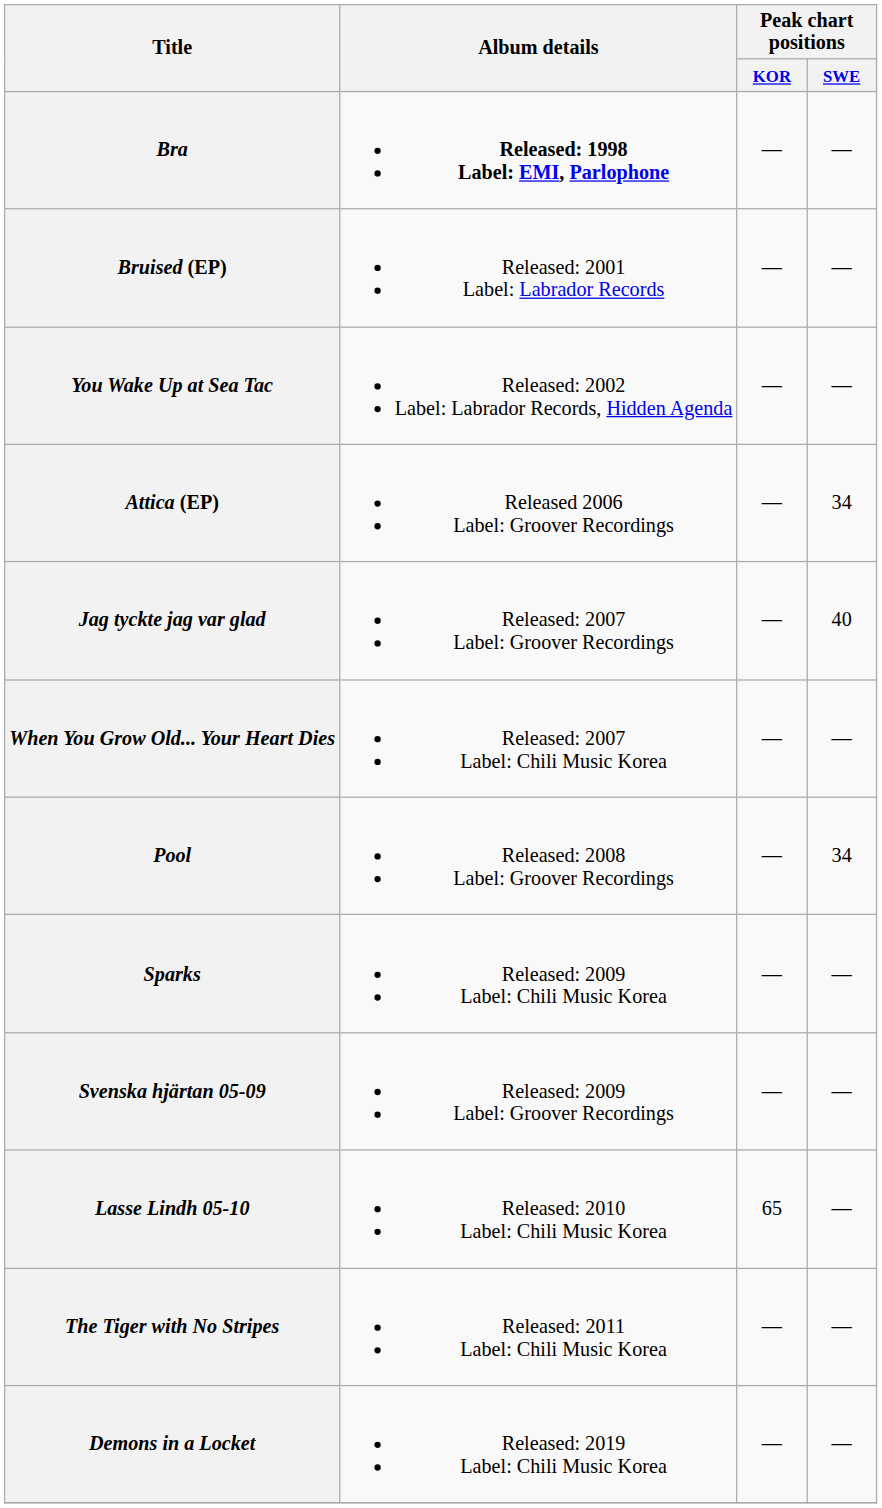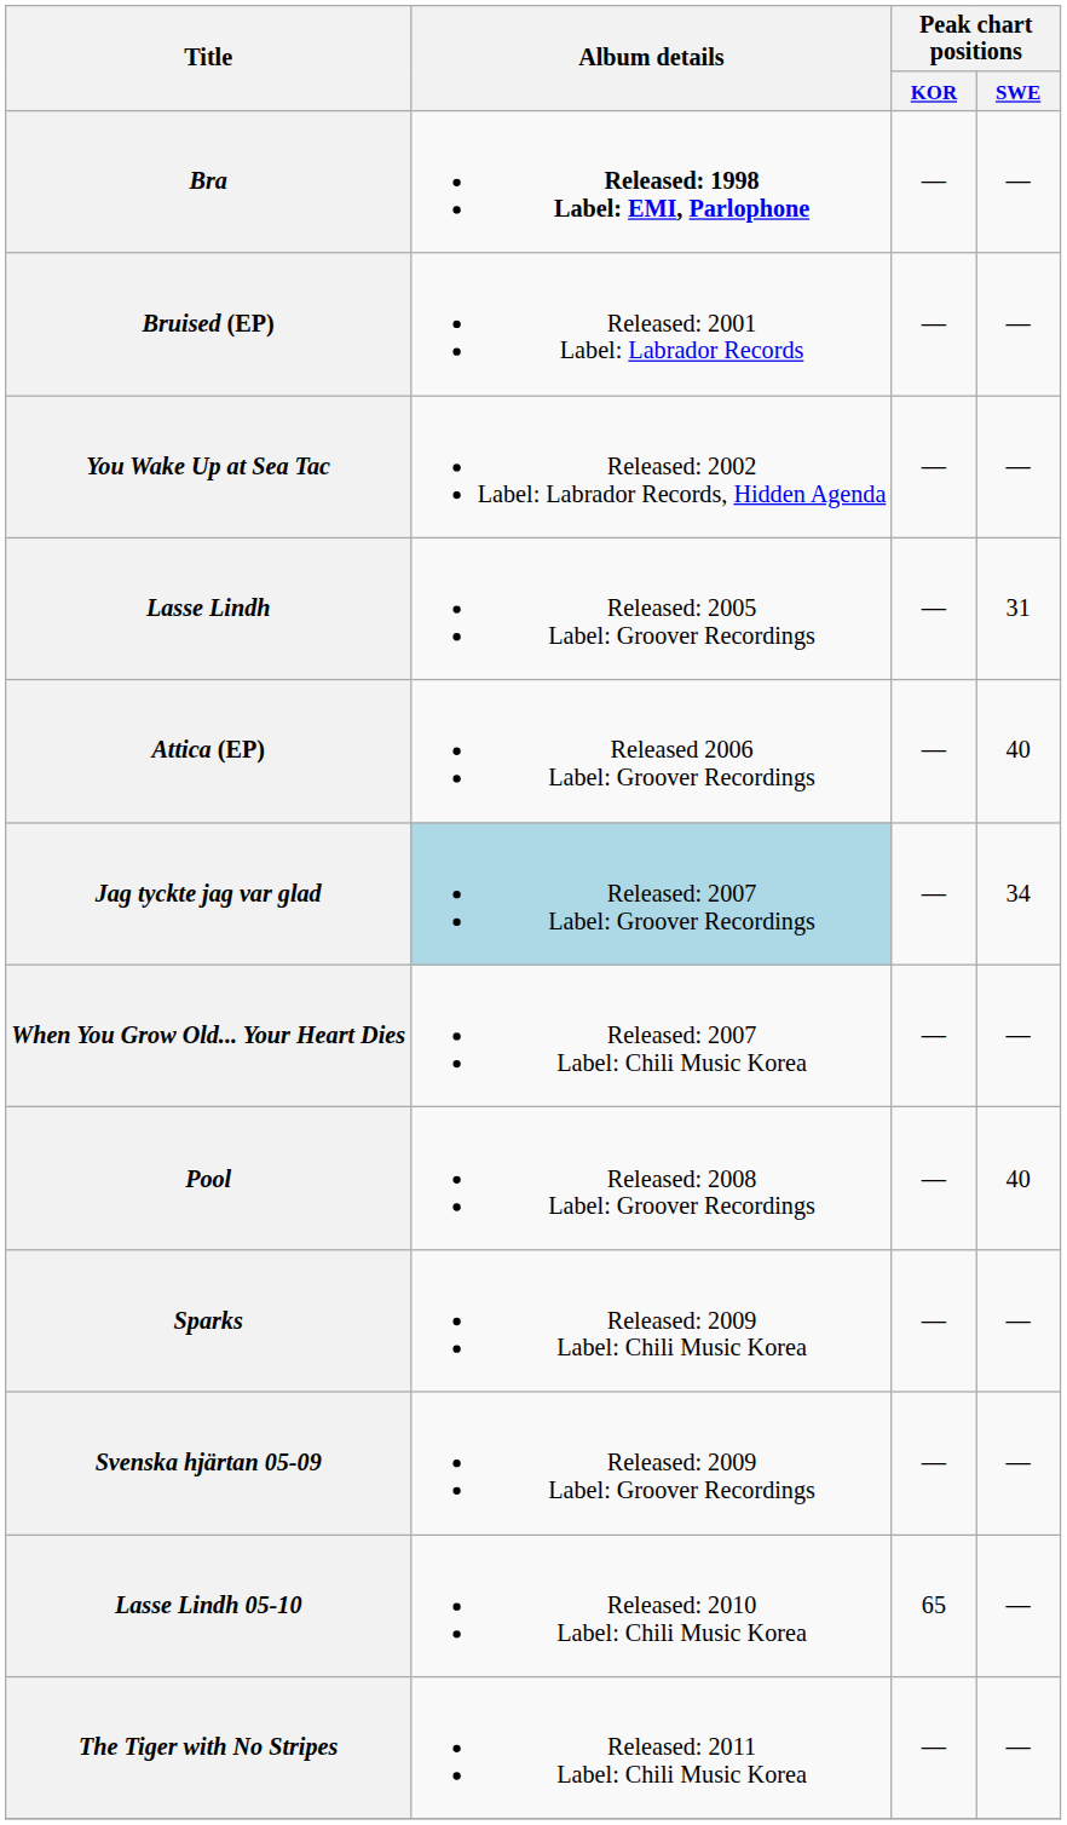+ row: Lasse Lindh | Released: 2005 Label: Groover Recordings | — | 31
Attica (EP) | Peak chart positions / SWE: 34 -> 40
Jag tyckte jag var glad | Album details: no background -> lightblue background
Jag tyckte jag var glad | Peak chart positions / SWE: 40 -> 34
Pool | Peak chart positions / SWE: 34 -> 40
- row: Demons in a Locket | Released: 2019 Label: Chili Music Korea | — | —
